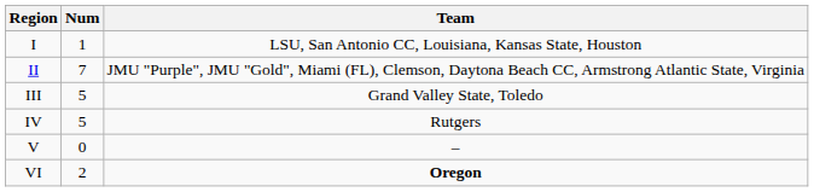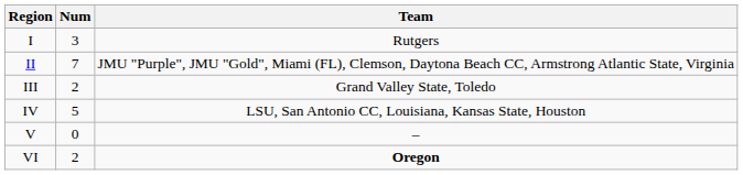I | Num: 1 -> 3
I | Team: LSU, San Antonio CC, Louisiana, Kansas State, Houston -> Rutgers
III | Num: 5 -> 2
IV | Team: Rutgers -> LSU, San Antonio CC, Louisiana, Kansas State, Houston
